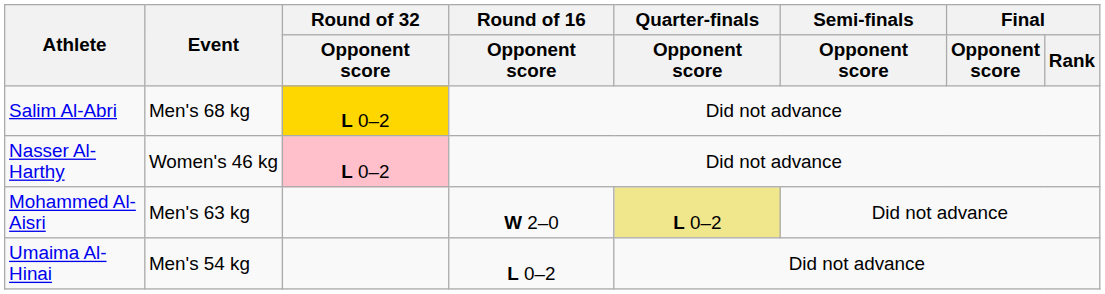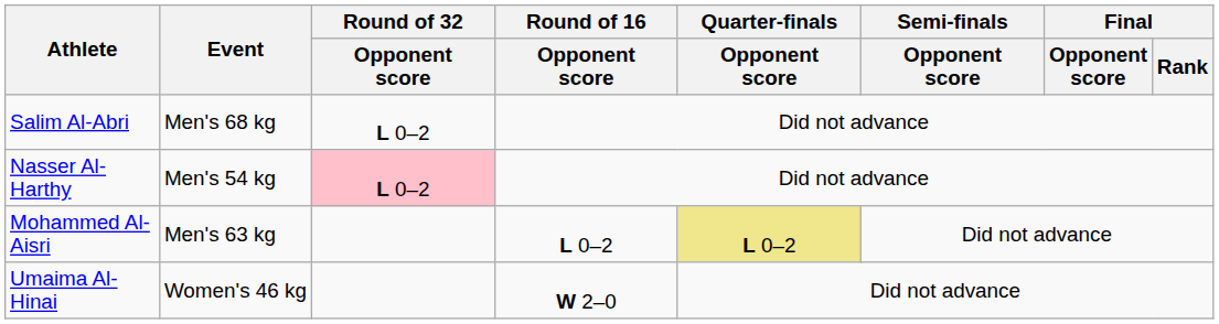Salim Al-Abri | Round of 32 / Opponent score: gold background -> no background
Nasser Al-Harthy | Event: Women's 46 kg -> Men's 54 kg
Mohammed Al-Aisri | Round of 16 / Opponent score: W 2–0 -> L 0–2
Umaima Al-Hinai | Event: Men's 54 kg -> Women's 46 kg
Umaima Al-Hinai | Round of 16 / Opponent score: L 0–2 -> W 2–0
